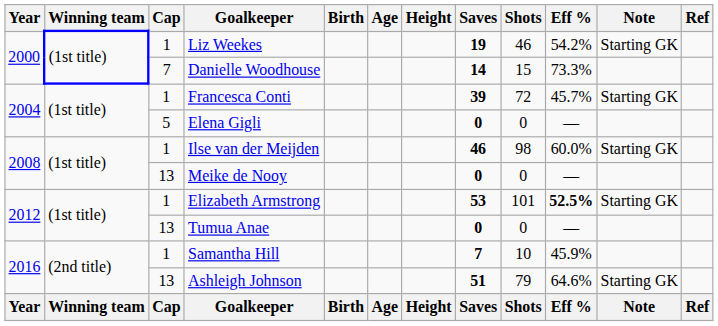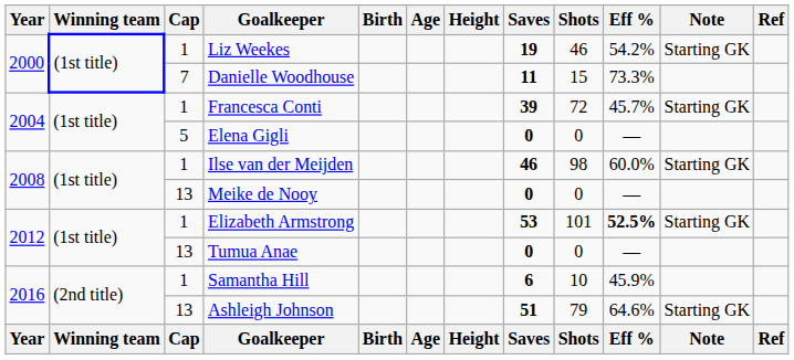Danielle Woodhouse | Saves: 14 -> 11
Samantha Hill | Saves: 7 -> 6
